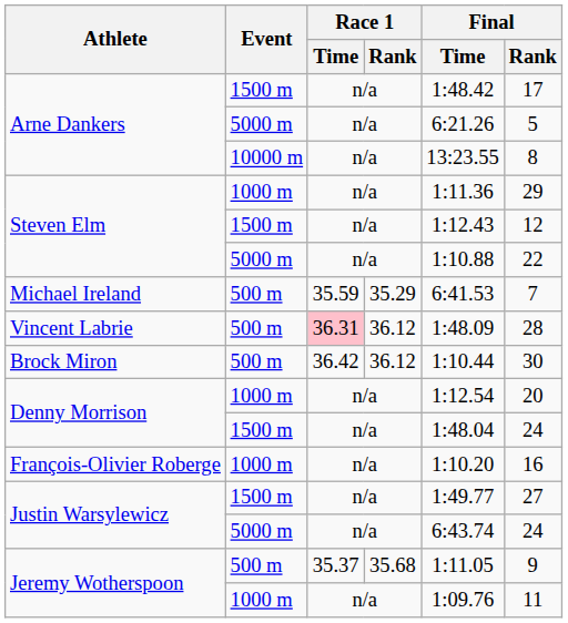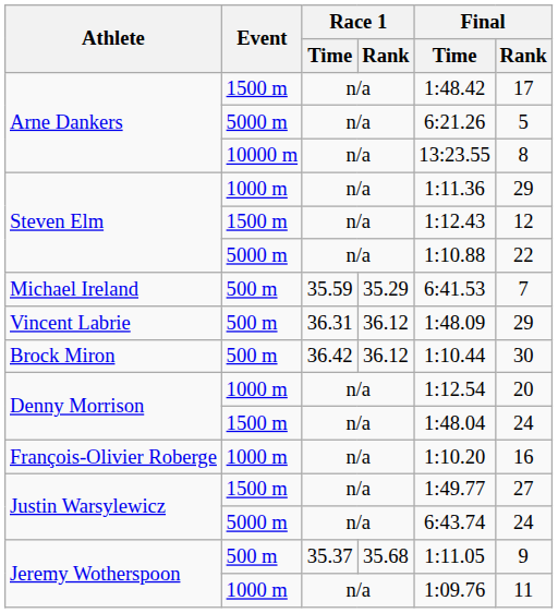Vincent Labrie | Race 1 / Time: pink background -> no background
Vincent Labrie | Final / Rank: 28 -> 29
